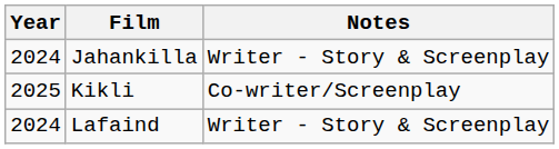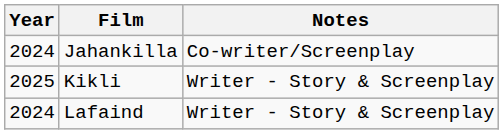Jahankilla | Notes: Writer - Story & Screenplay -> Co-writer/Screenplay
Kikli | Notes: Co-writer/Screenplay -> Writer - Story & Screenplay
